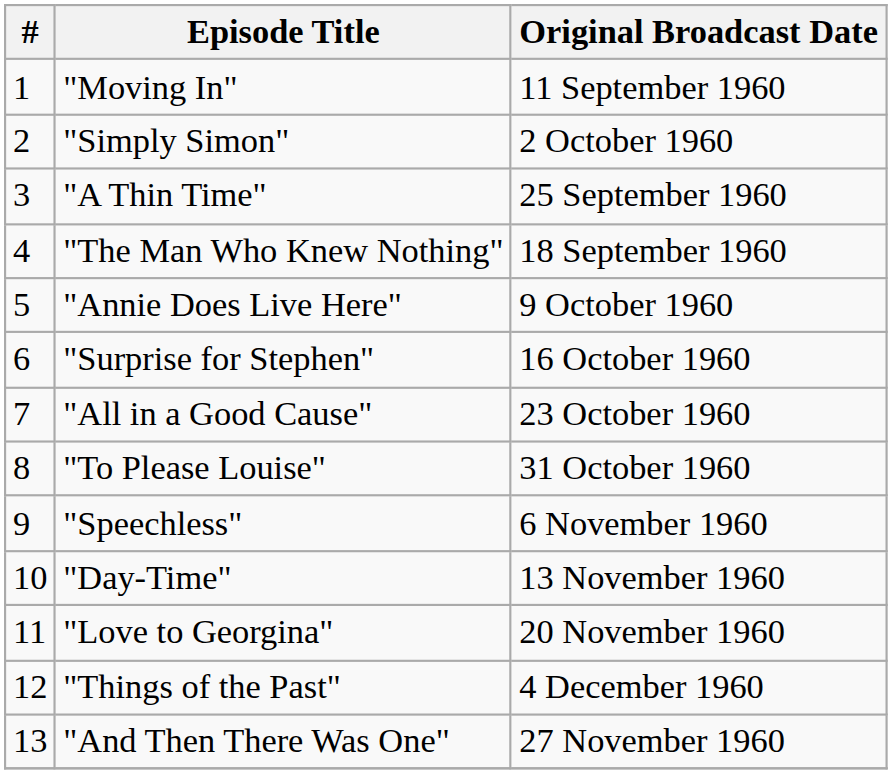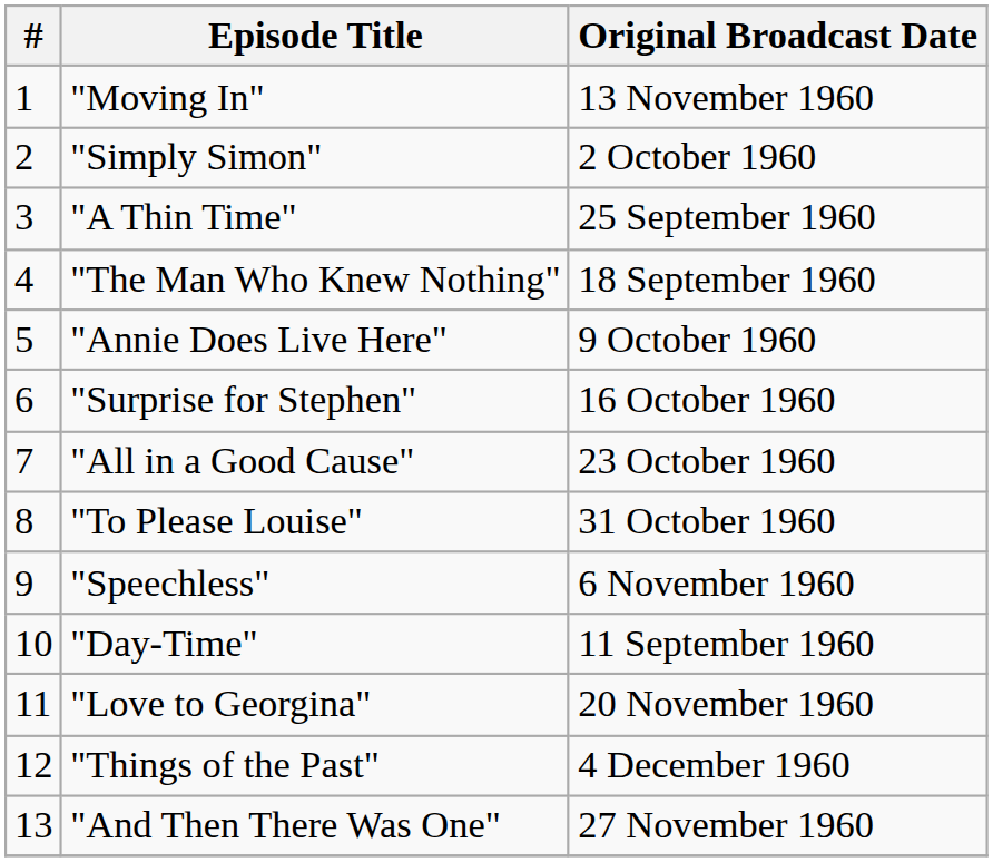"Moving In" | Original Broadcast Date: 11 September 1960 -> 13 November 1960
"Day-Time" | Original Broadcast Date: 13 November 1960 -> 11 September 1960
